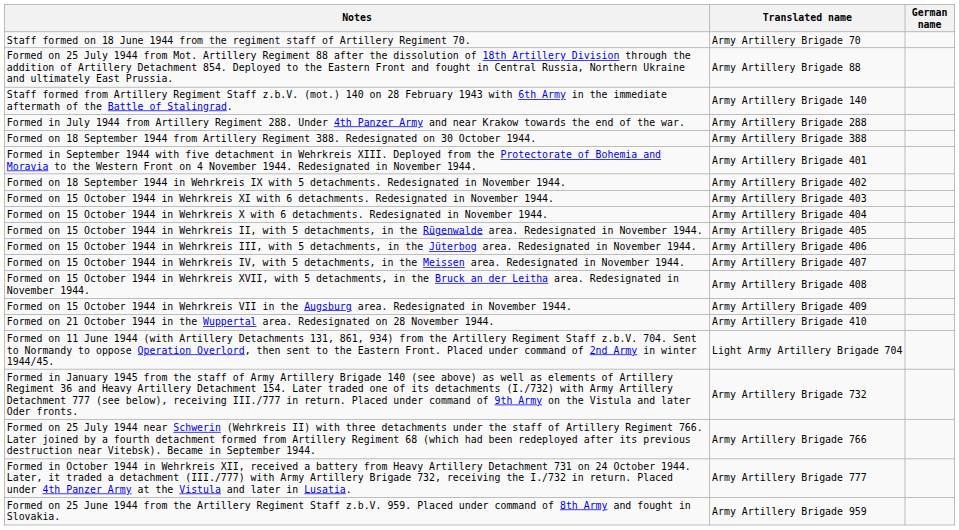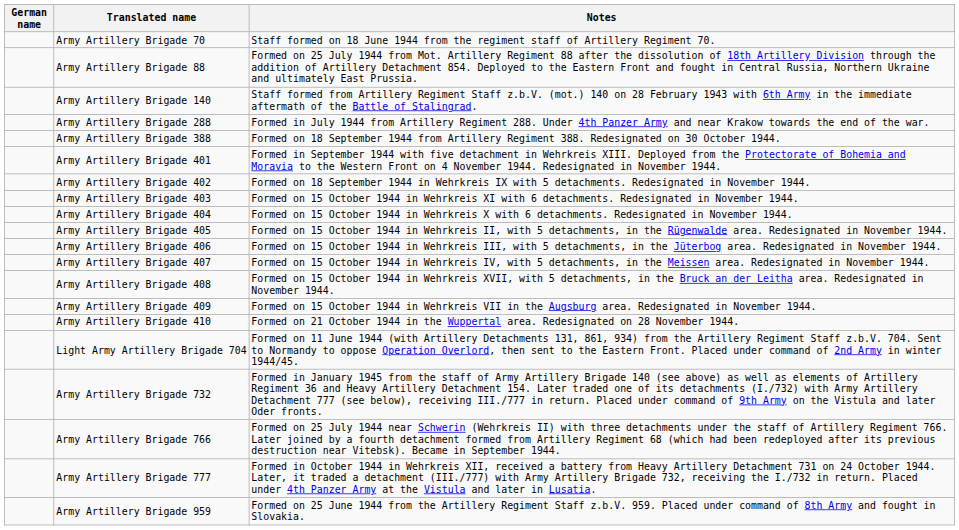columns swapped: German name <-> Notes
